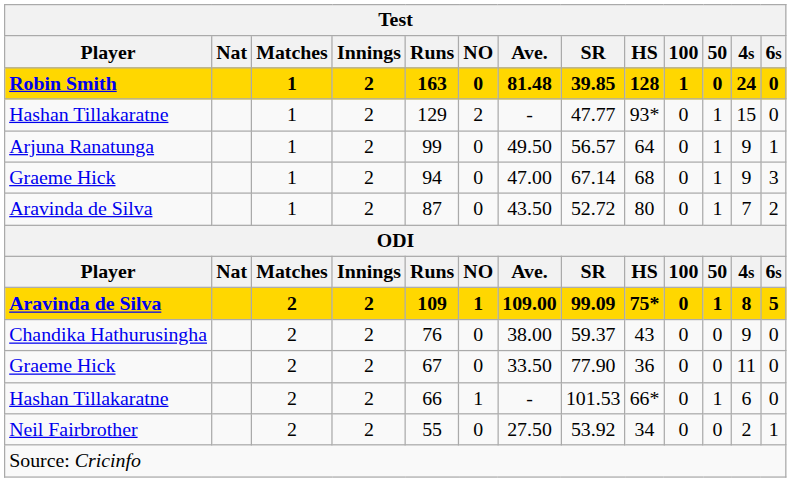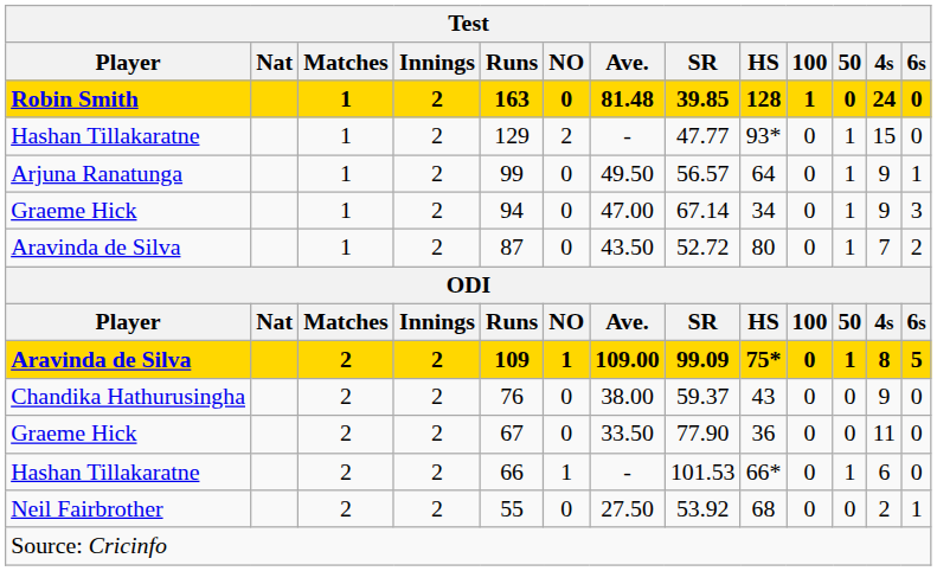Graeme Hick / 1 | HS: 68 -> 34
Neil Fairbrother | HS: 34 -> 68
